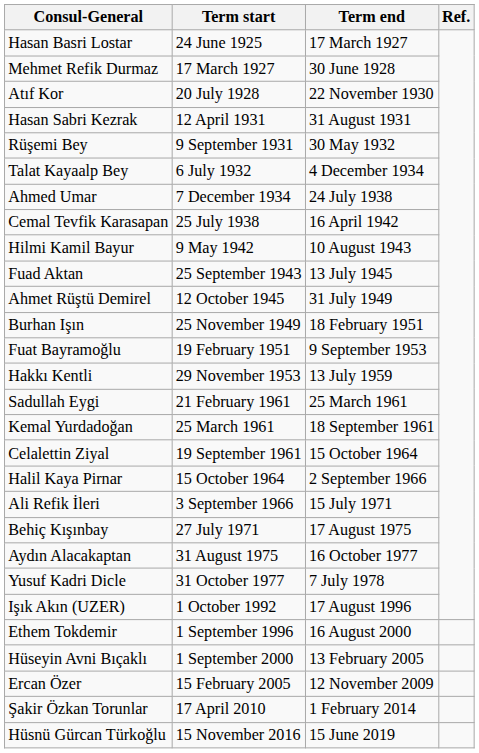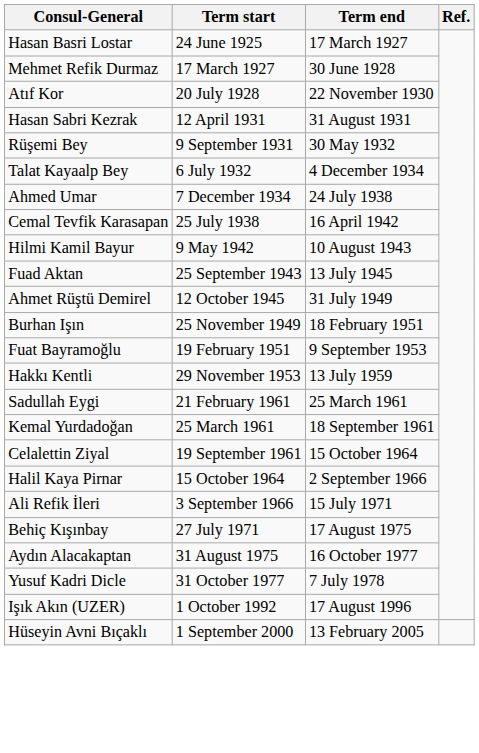- row: Ethem Tokdemir | 1 September 1996 | 16 August 2000
- row: Ercan Özer | 15 February 2005 | 12 November 2009
- row: Şakir Özkan Torunlar | 17 April 2010 | 1 February 2014
- row: Hüsnü Gürcan Türkoğlu | 15 November 2016 | 15 June 2019
